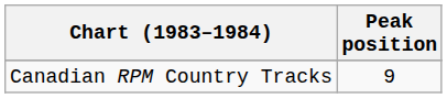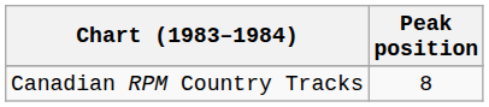Canadian RPM Country Tracks | Peak position: 9 -> 8
